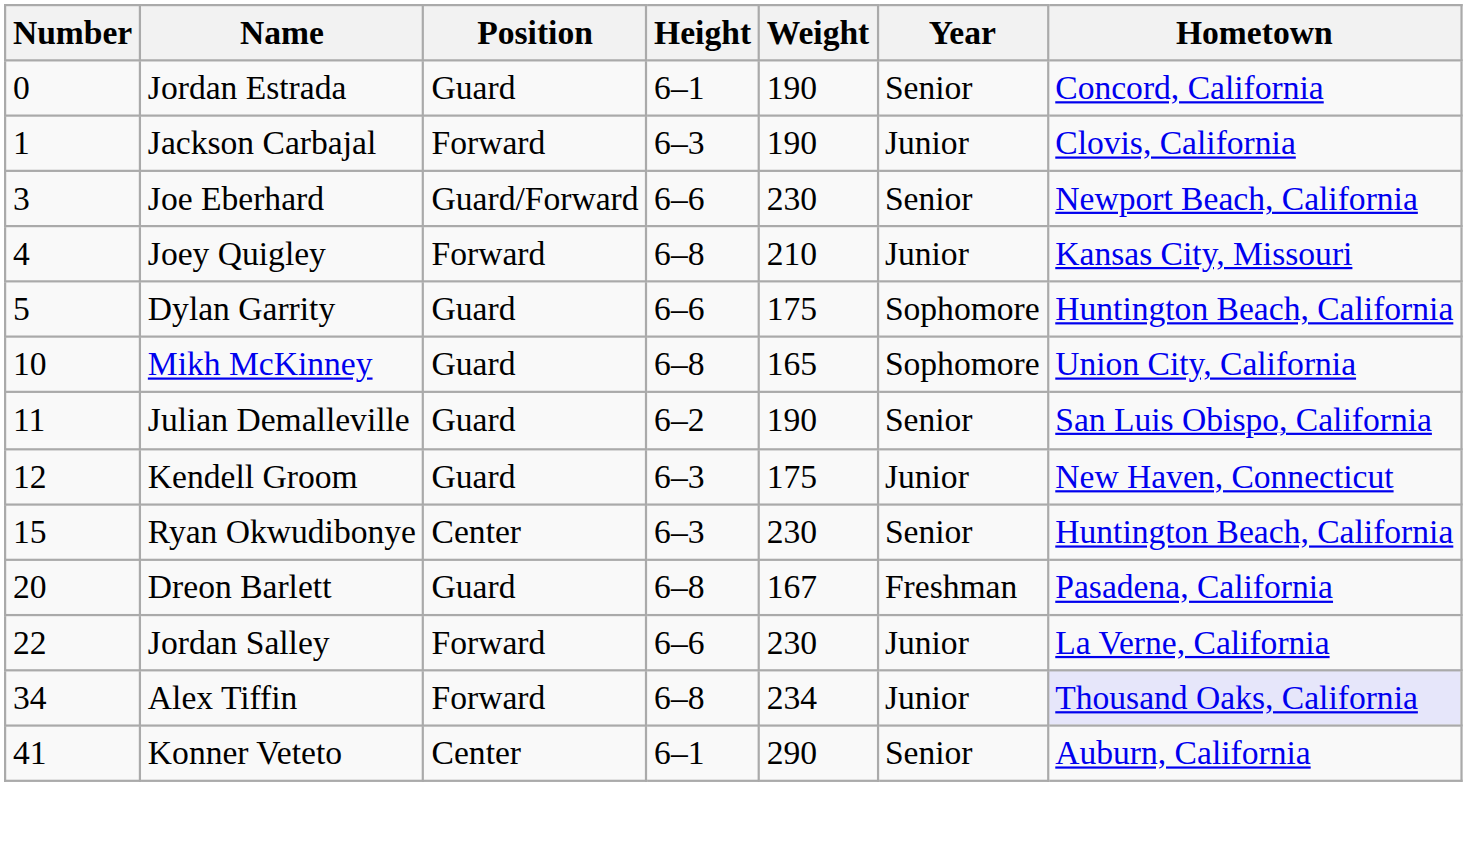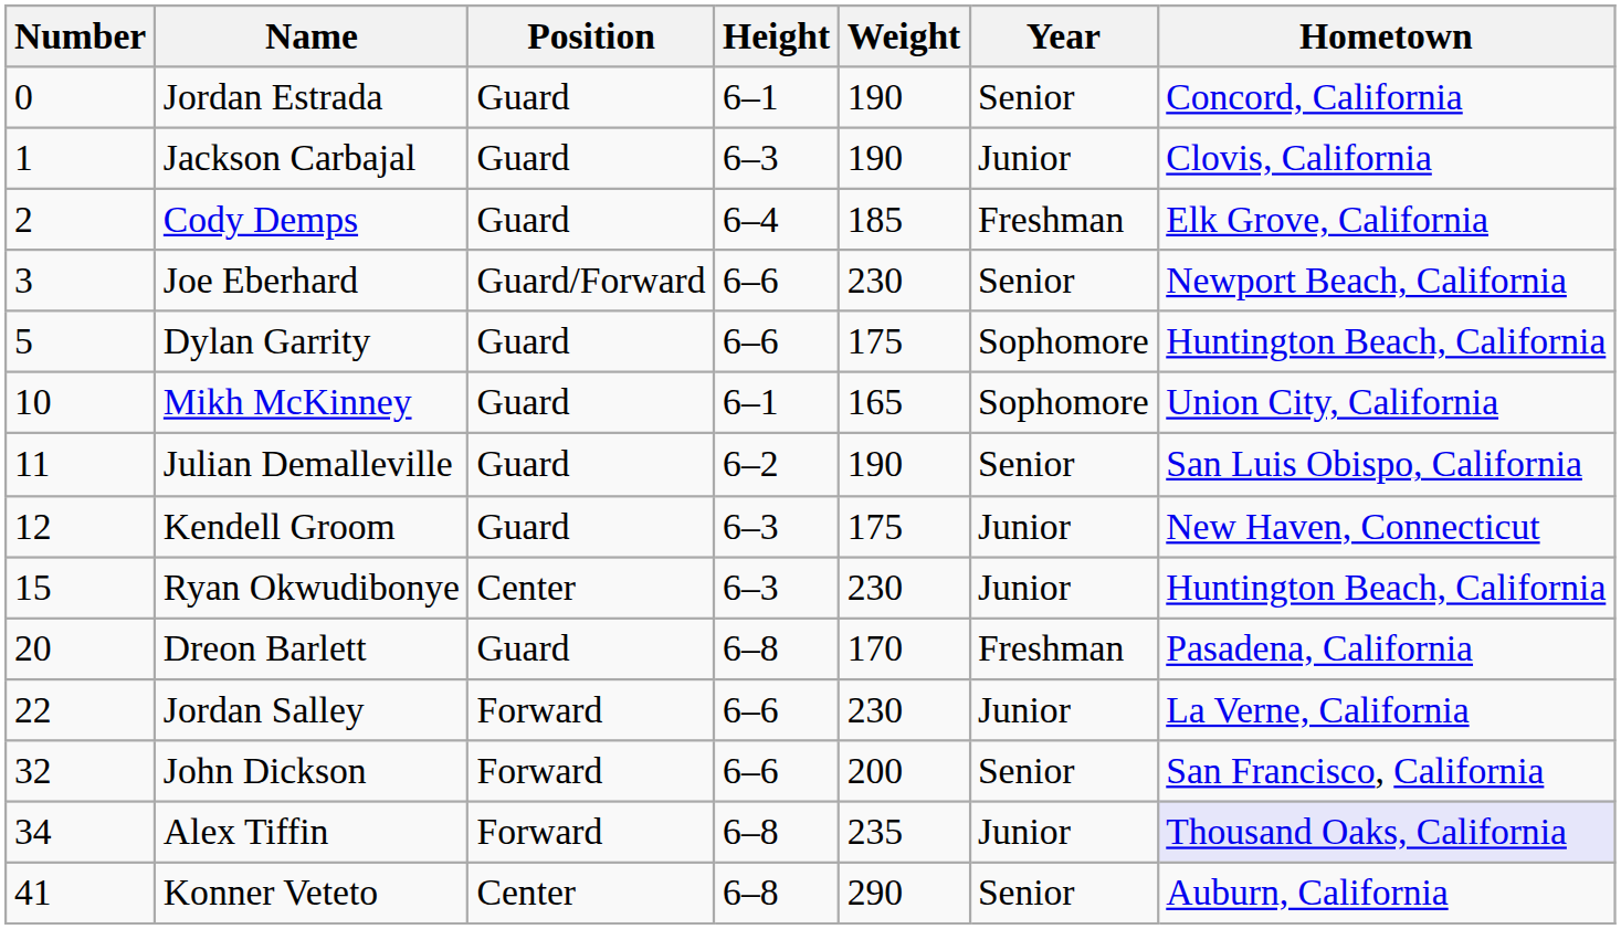Jackson Carbajal | Position: Forward -> Guard
+ row: 2 | Cody Demps | Guard | 6–4 | 185 | Freshman | Elk Grove, California
- row: 4 | Joey Quigley | Forward | 6–8 | 210 | Junior | Kansas City, Missouri
Mikh McKinney | Height: 6–8 -> 6–1
Ryan Okwudibonye | Year: Senior -> Junior
Dreon Barlett | Weight: 167 -> 170
+ row: 32 | John Dickson | Forward | 6–6 | 200 | Senior | San Francisco, California
Alex Tiffin | Weight: 234 -> 235
Konner Veteto | Height: 6–1 -> 6–8
